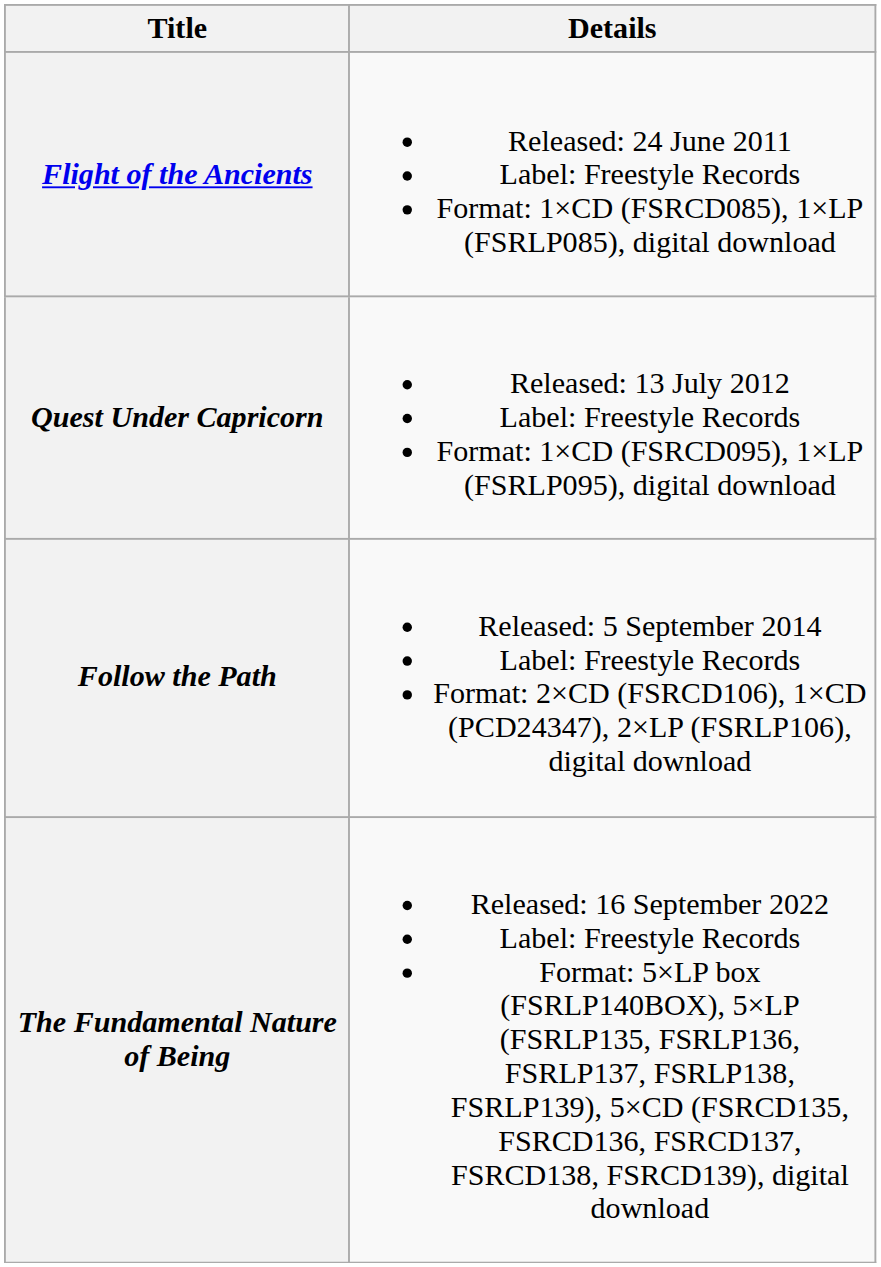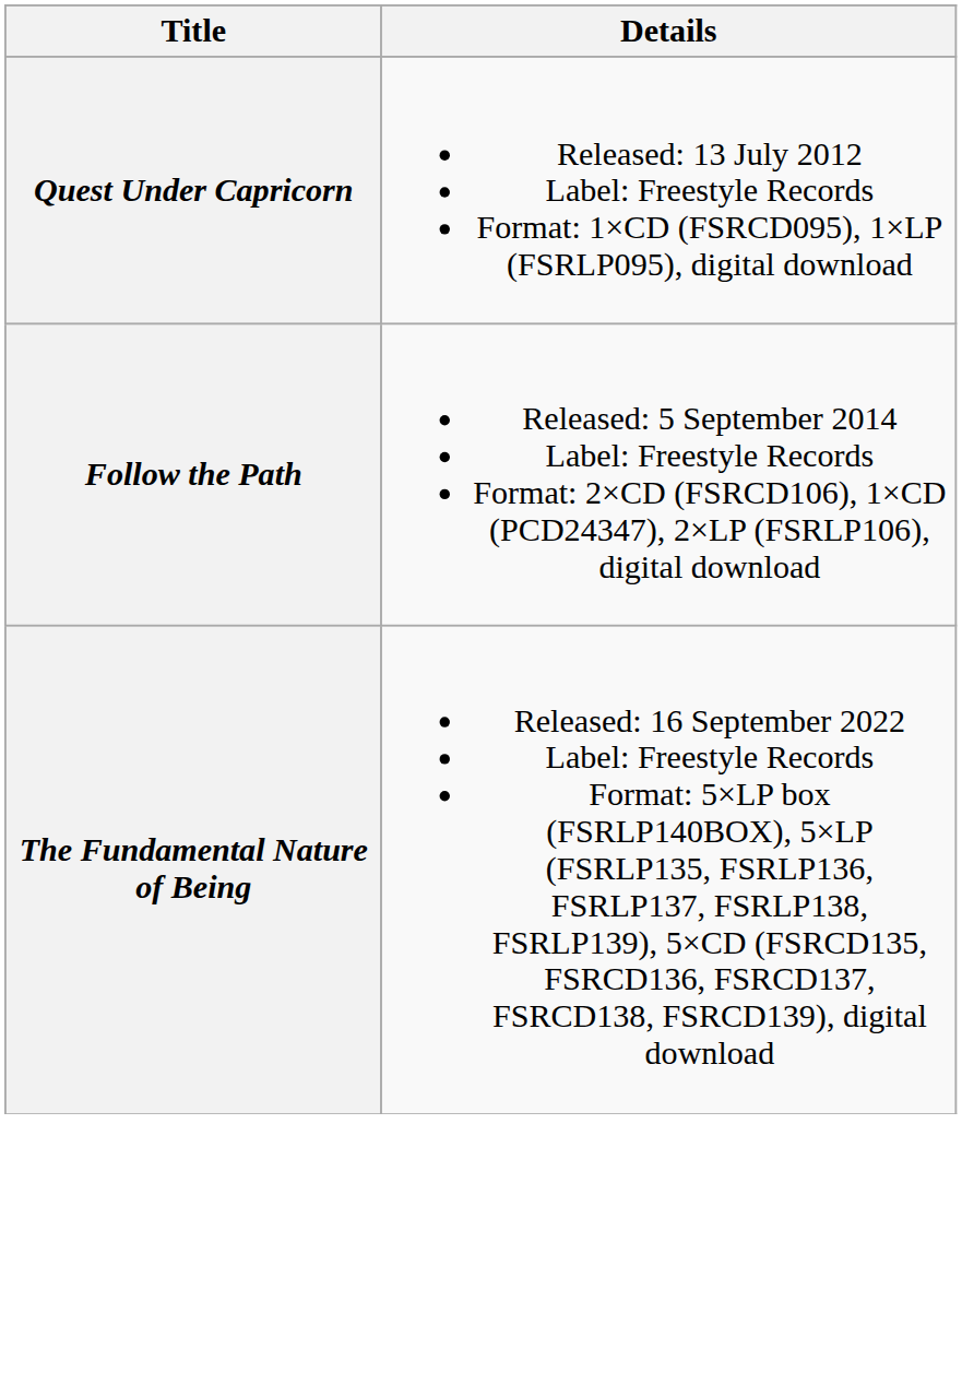- row: Flight of the Ancients | Released: 24 June 2011 Label: Freestyle Records Format: 1×CD (FSRCD085), 1×LP (FSRLP085), digital download
